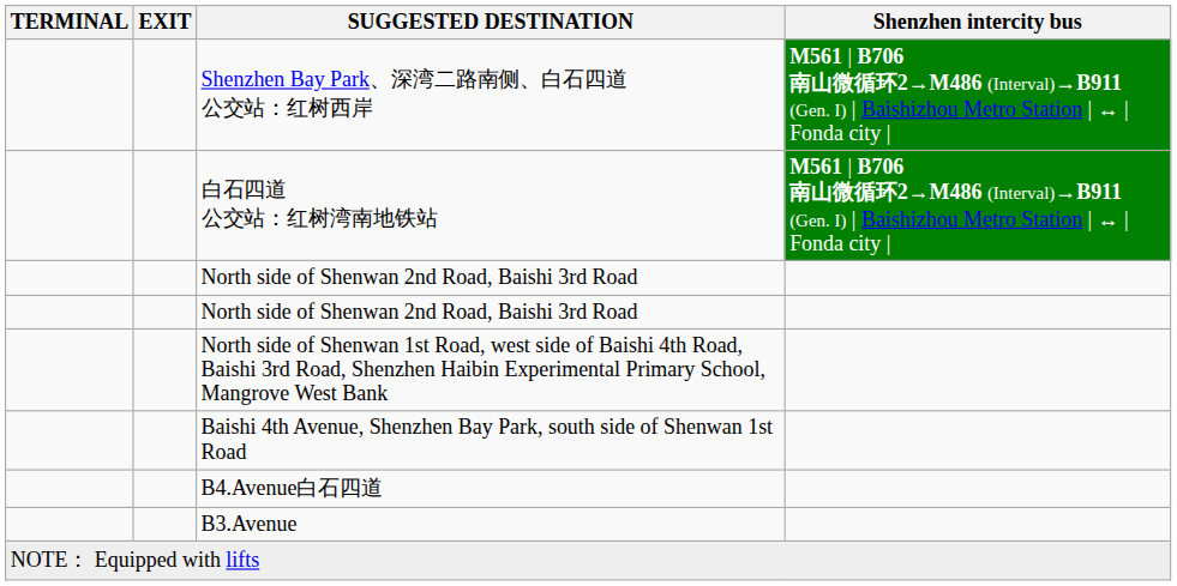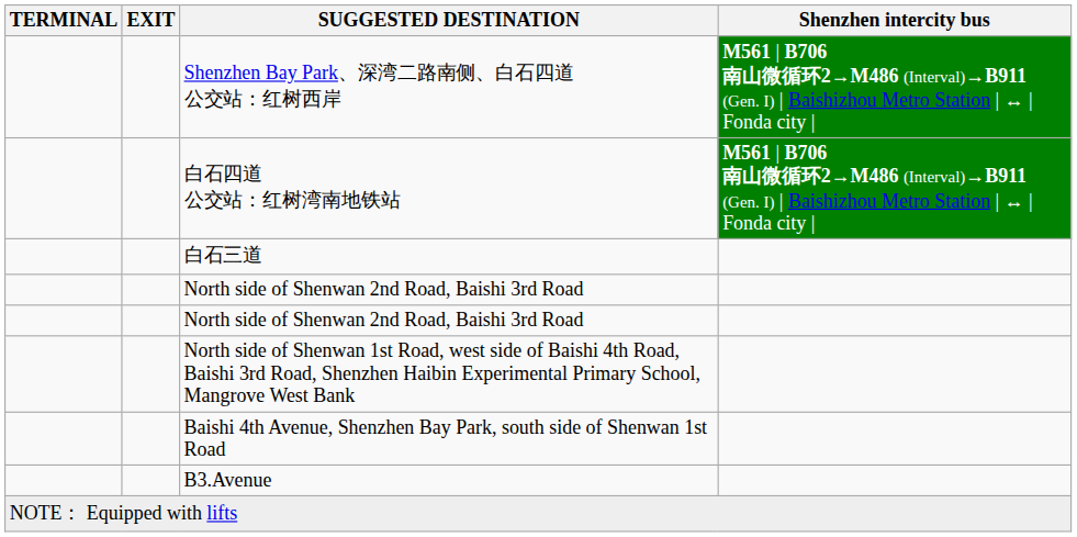+ row: 白石三道
- row: B4.Avenue白石四道
